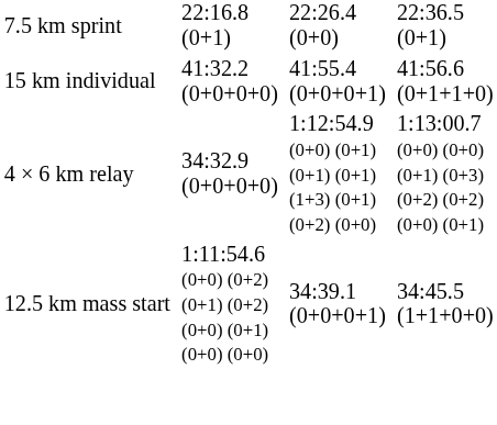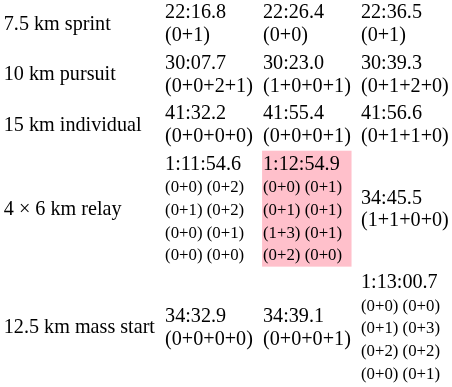+ row: 10 km pursuit | 30:07.7 (0+0+2+1) | 30:23.0 (1+0+0+1) | 30:39.3 (0+1+2+0)
4 × 6 km relay | column 3: 34:32.9 (0+0+0+0) -> 1:11:54.6 (0+0) (0+2) (0+1) (0+2) (0+0) (0+1) (0+0) (0+0)
4 × 6 km relay | column 5: no background -> pink background
4 × 6 km relay | column 7: 1:13:00.7 (0+0) (0+0) (0+1) (0+3) (0+2) (0+2) (0+0) (0+1) -> 34:45.5 (1+1+0+0)
12.5 km mass start | column 3: 1:11:54.6 (0+0) (0+2) (0+1) (0+2) (0+0) (0+1) (0+0) (0+0) -> 34:32.9 (0+0+0+0)
12.5 km mass start | column 7: 34:45.5 (1+1+0+0) -> 1:13:00.7 (0+0) (0+0) (0+1) (0+3) (0+2) (0+2) (0+0) (0+1)
